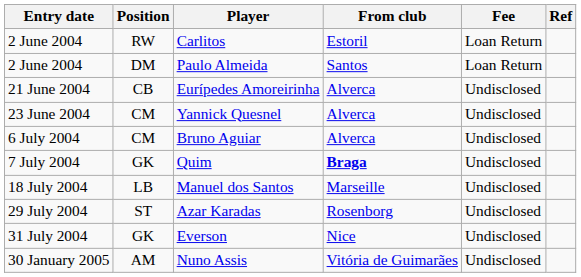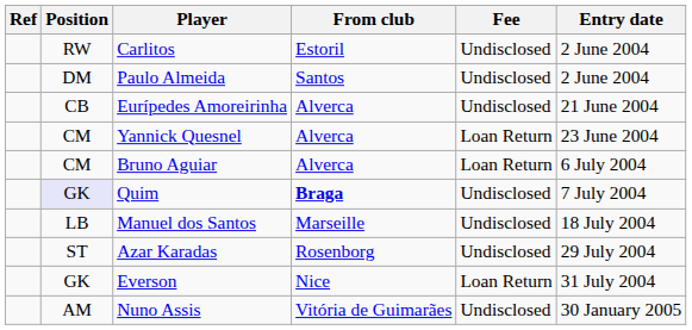columns swapped: Entry date <-> Ref
Carlitos | Fee: Loan Return -> Undisclosed
Paulo Almeida | Fee: Loan Return -> Undisclosed
Yannick Quesnel | Fee: Undisclosed -> Loan Return
Bruno Aguiar | Fee: Undisclosed -> Loan Return
Quim | Position: no background -> lavender background
Everson | Fee: Undisclosed -> Loan Return
